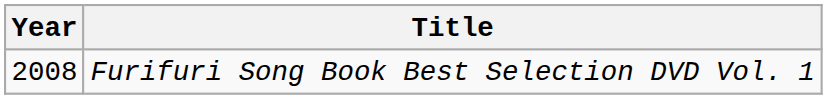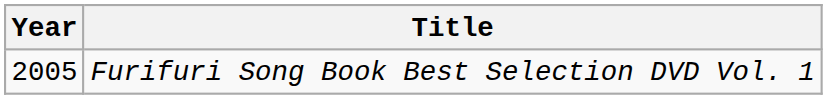Furifuri Song Book Best Selection DVD Vol. 1 | Year: 2008 -> 2005
